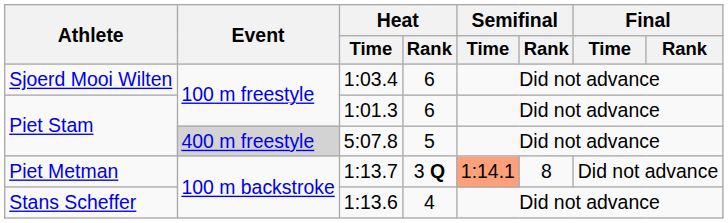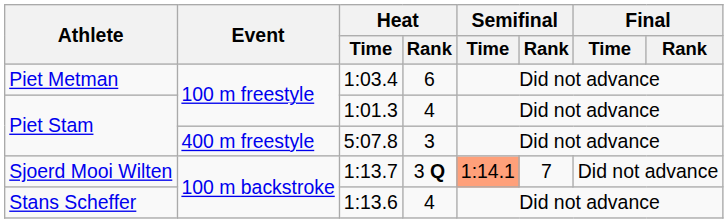1:03.4 | Athlete: Sjoerd Mooi Wilten -> Piet Metman
1:01.3 | Heat / Rank: 6 -> 4
5:07.8 | Event: lightgrey background -> no background
5:07.8 | Heat / Rank: 5 -> 3
1:13.7 | Athlete: Piet Metman -> Sjoerd Mooi Wilten
1:13.7 | Semifinal / Rank: 8 -> 7
